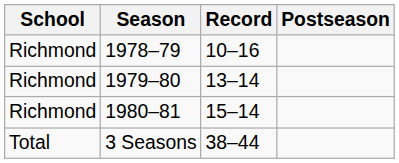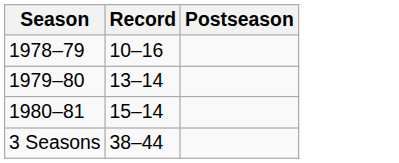- column: School | Richmond | Richmond | Richmond | Total
